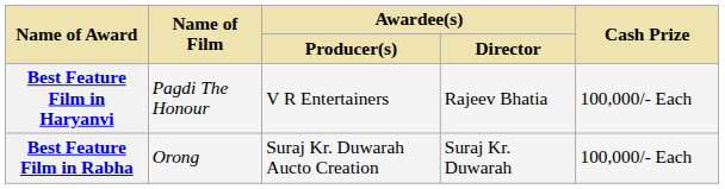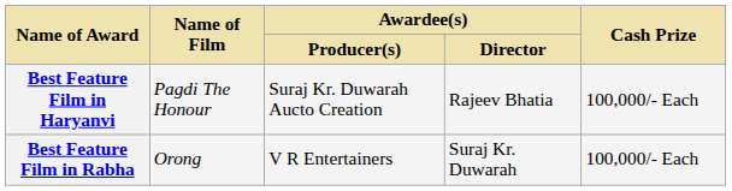Best Feature Film in Haryanvi | Awardee(s) / Producer(s): V R Entertainers -> Suraj Kr. Duwarah Aucto Creation
Best Feature Film in Rabha | Awardee(s) / Producer(s): Suraj Kr. Duwarah Aucto Creation -> V R Entertainers
